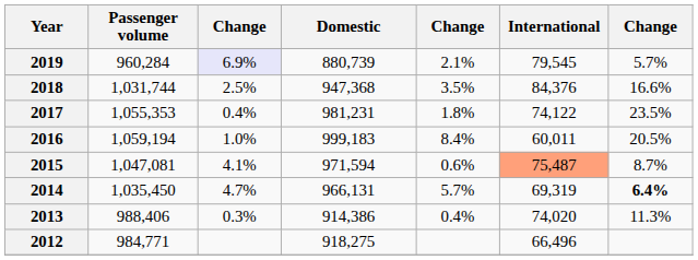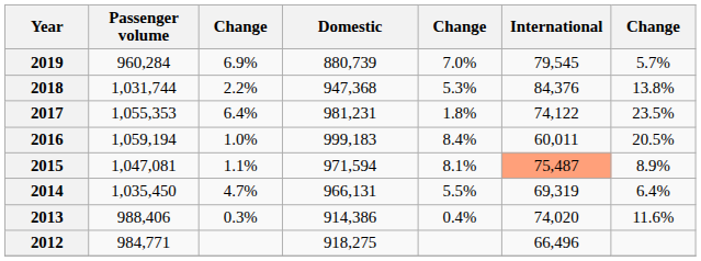2019 | column 3: lavender background -> no background
2019 | column 5: 2.1% -> 7.0%
2018 | column 3: 2.5% -> 2.2%
2018 | column 5: 3.5% -> 5.3%
2018 | column 7: 16.6% -> 13.8%
2017 | column 3: 0.4% -> 6.4%
2015 | column 3: 4.1% -> 1.1%
2015 | column 5: 0.6% -> 8.1%
2015 | column 7: 8.7% -> 8.9%
2014 | column 5: 5.7% -> 5.5%
2014 | column 7: bold -> normal
2013 | column 7: 11.3% -> 11.6%
